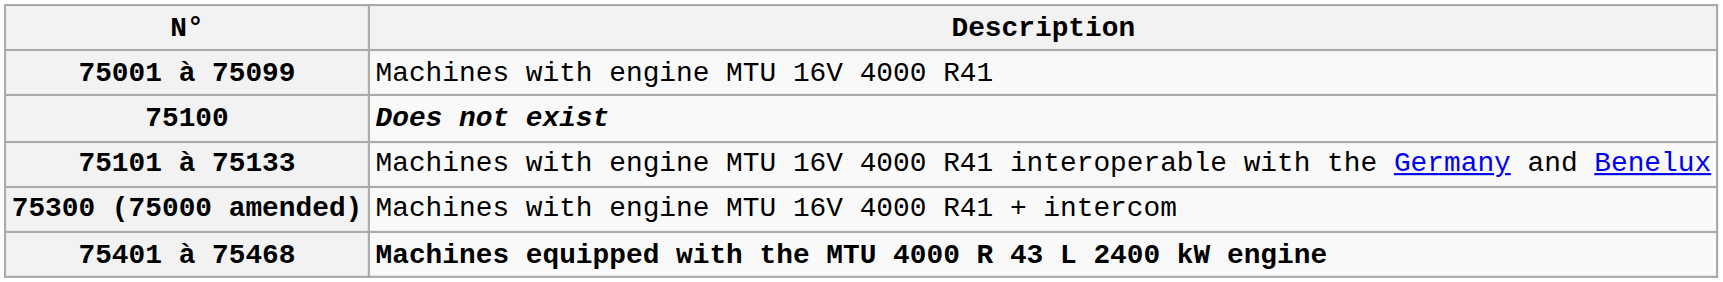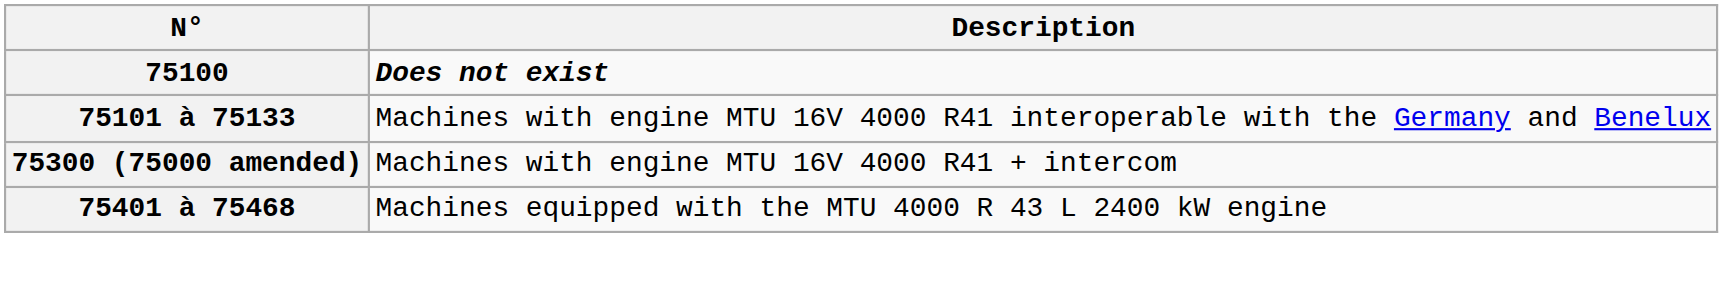- row: 75001 à 75099 | Machines with engine MTU 16V 4000 R41
75401 à 75468 | Description: bold -> normal
